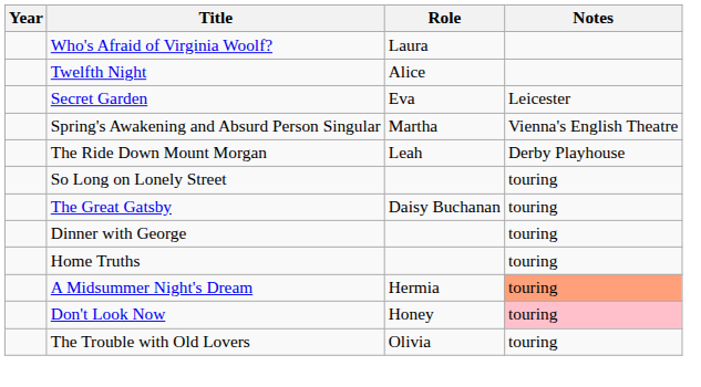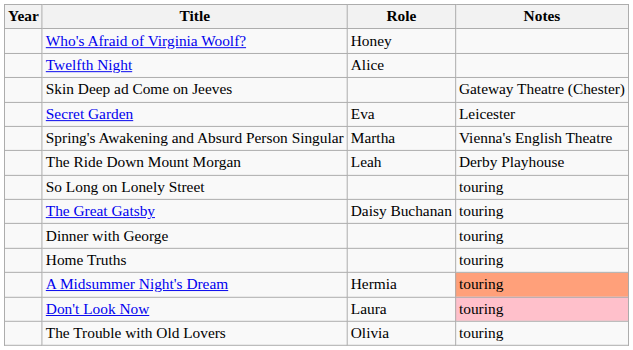Who's Afraid of Virginia Woolf? | Role: Laura -> Honey
+ row: Skin Deep ad Come on Jeeves | Gateway Theatre (Chester)
Don't Look Now | Role: Honey -> Laura
